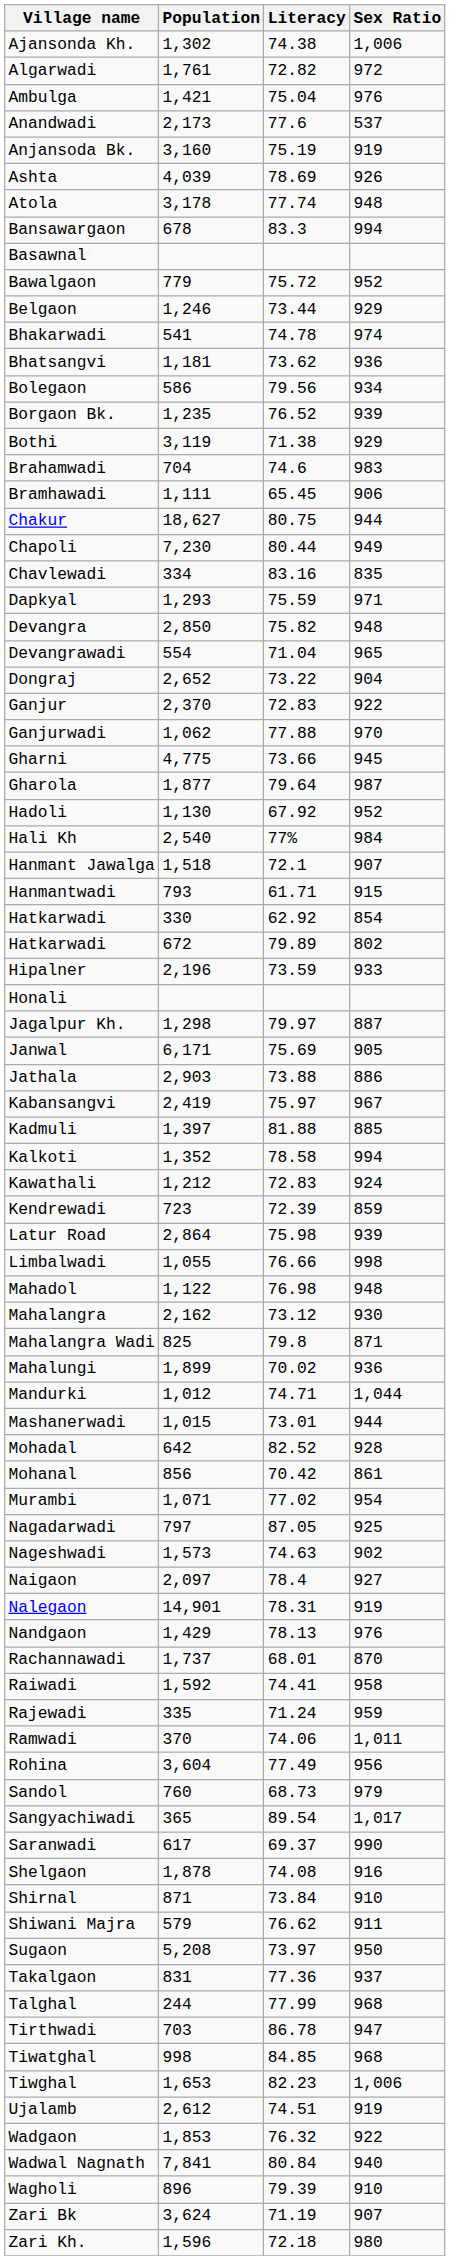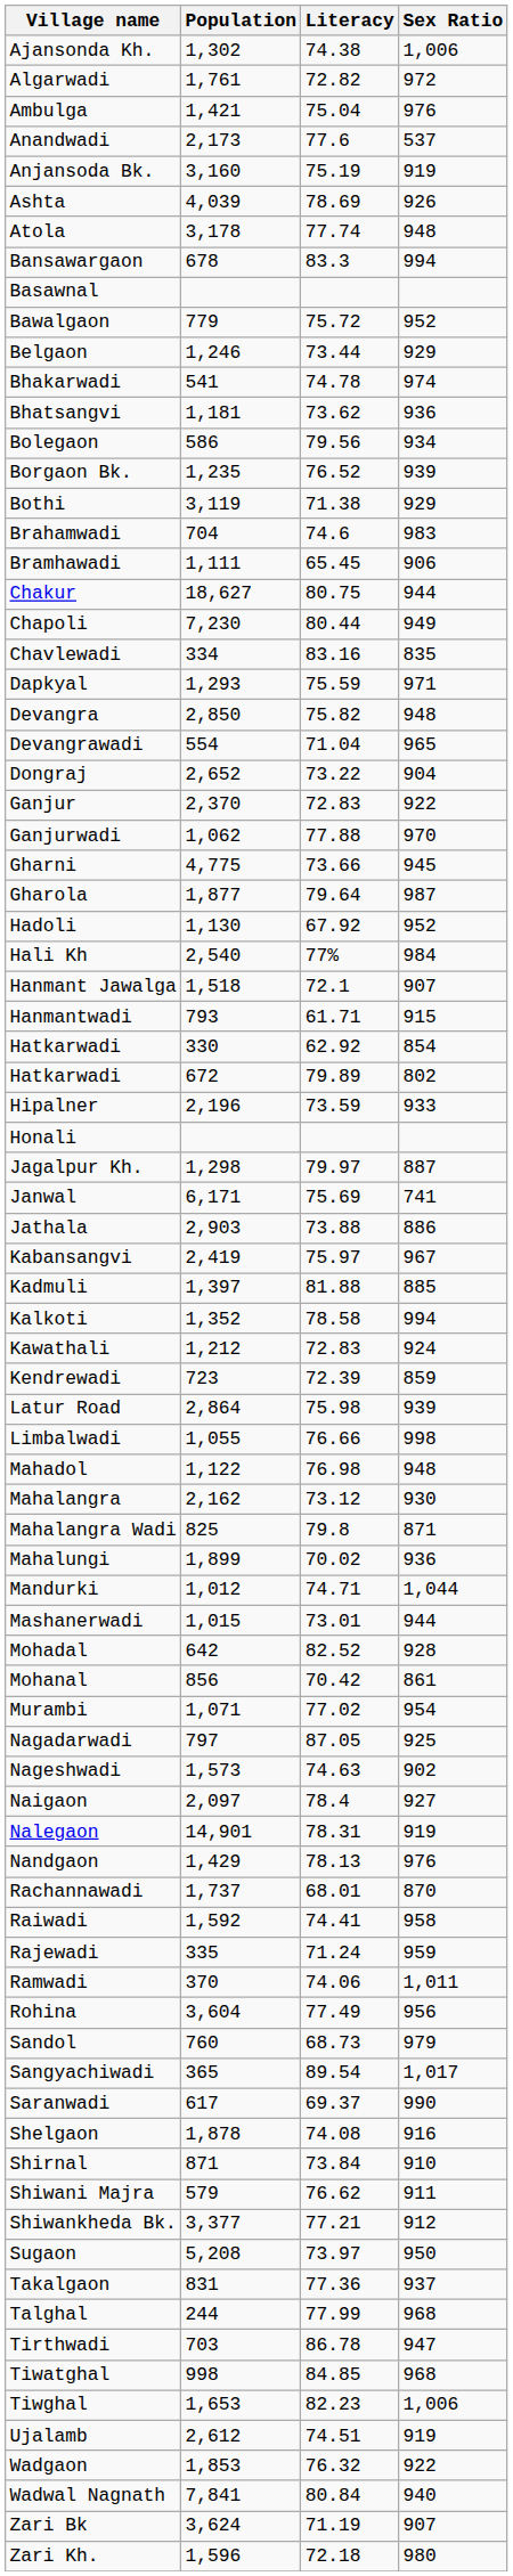Janwal | Sex Ratio: 905 -> 741
+ row: Shiwankheda Bk. | 3,377 | 77.21 | 912
- row: Wagholi | 896 | 79.39 | 910
